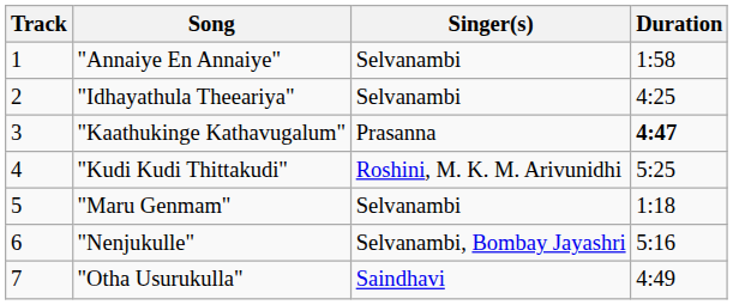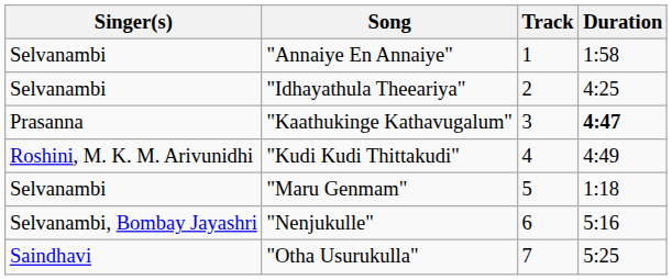columns swapped: Track <-> Singer(s)
"Kudi Kudi Thittakudi" | Duration: 5:25 -> 4:49
"Otha Usurukulla" | Duration: 4:49 -> 5:25
